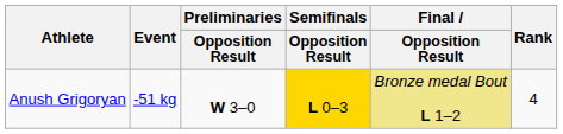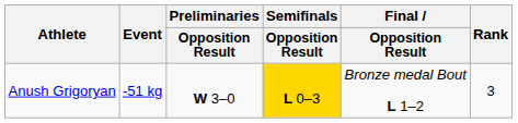Anush Grigoryan | Final / Opposition Result: khaki background -> no background
Anush Grigoryan | Rank: 4 -> 3
